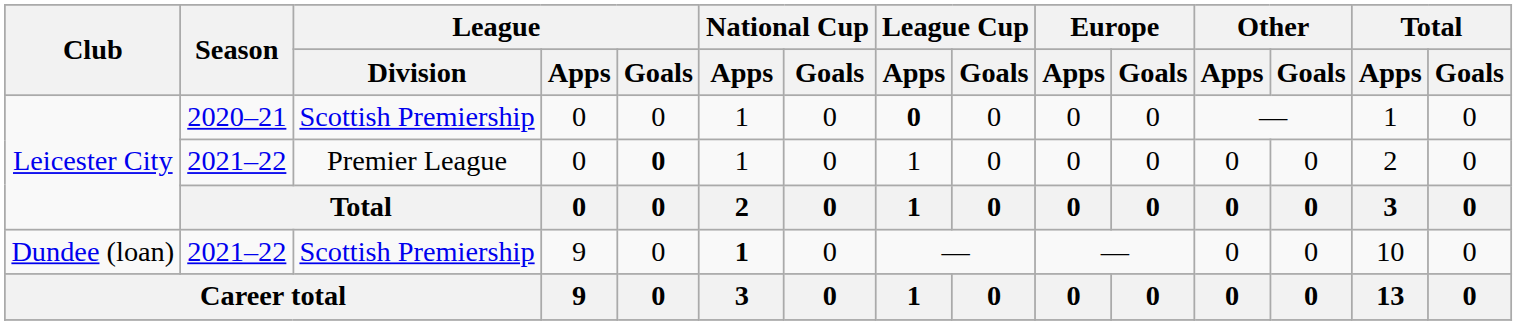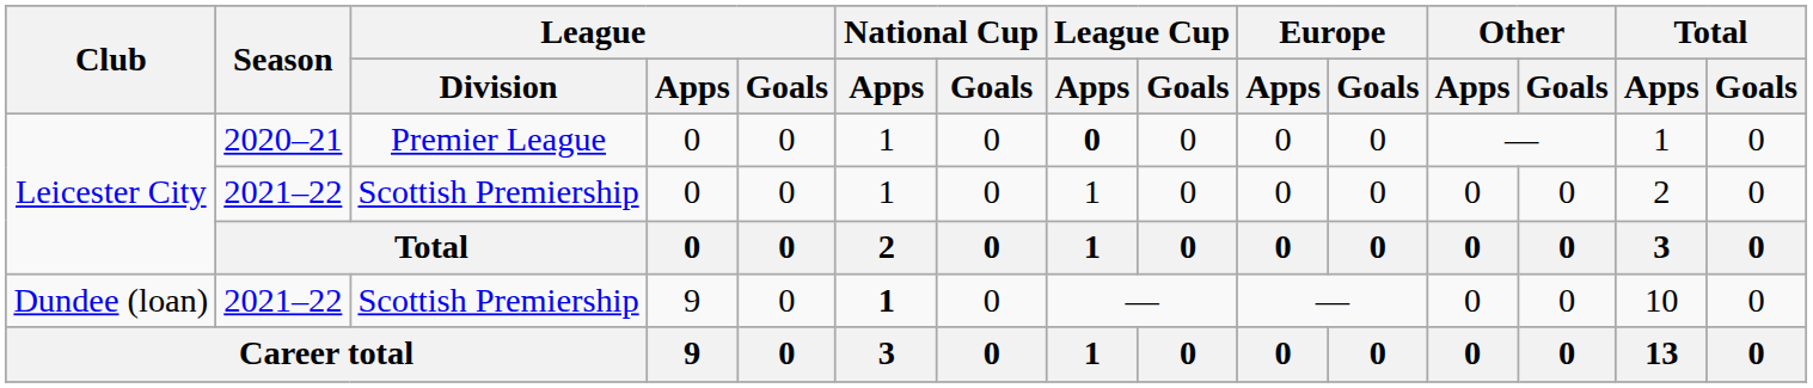Leicester City / 2020–21 | League / Division: Scottish Premiership -> Premier League
Leicester City / 2021–22 | League / Division: Premier League -> Scottish Premiership
Leicester City / 2021–22 | League / Goals: bold -> normal
